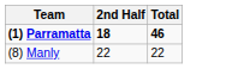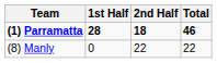+ column: 1st Half | 28 | 0
